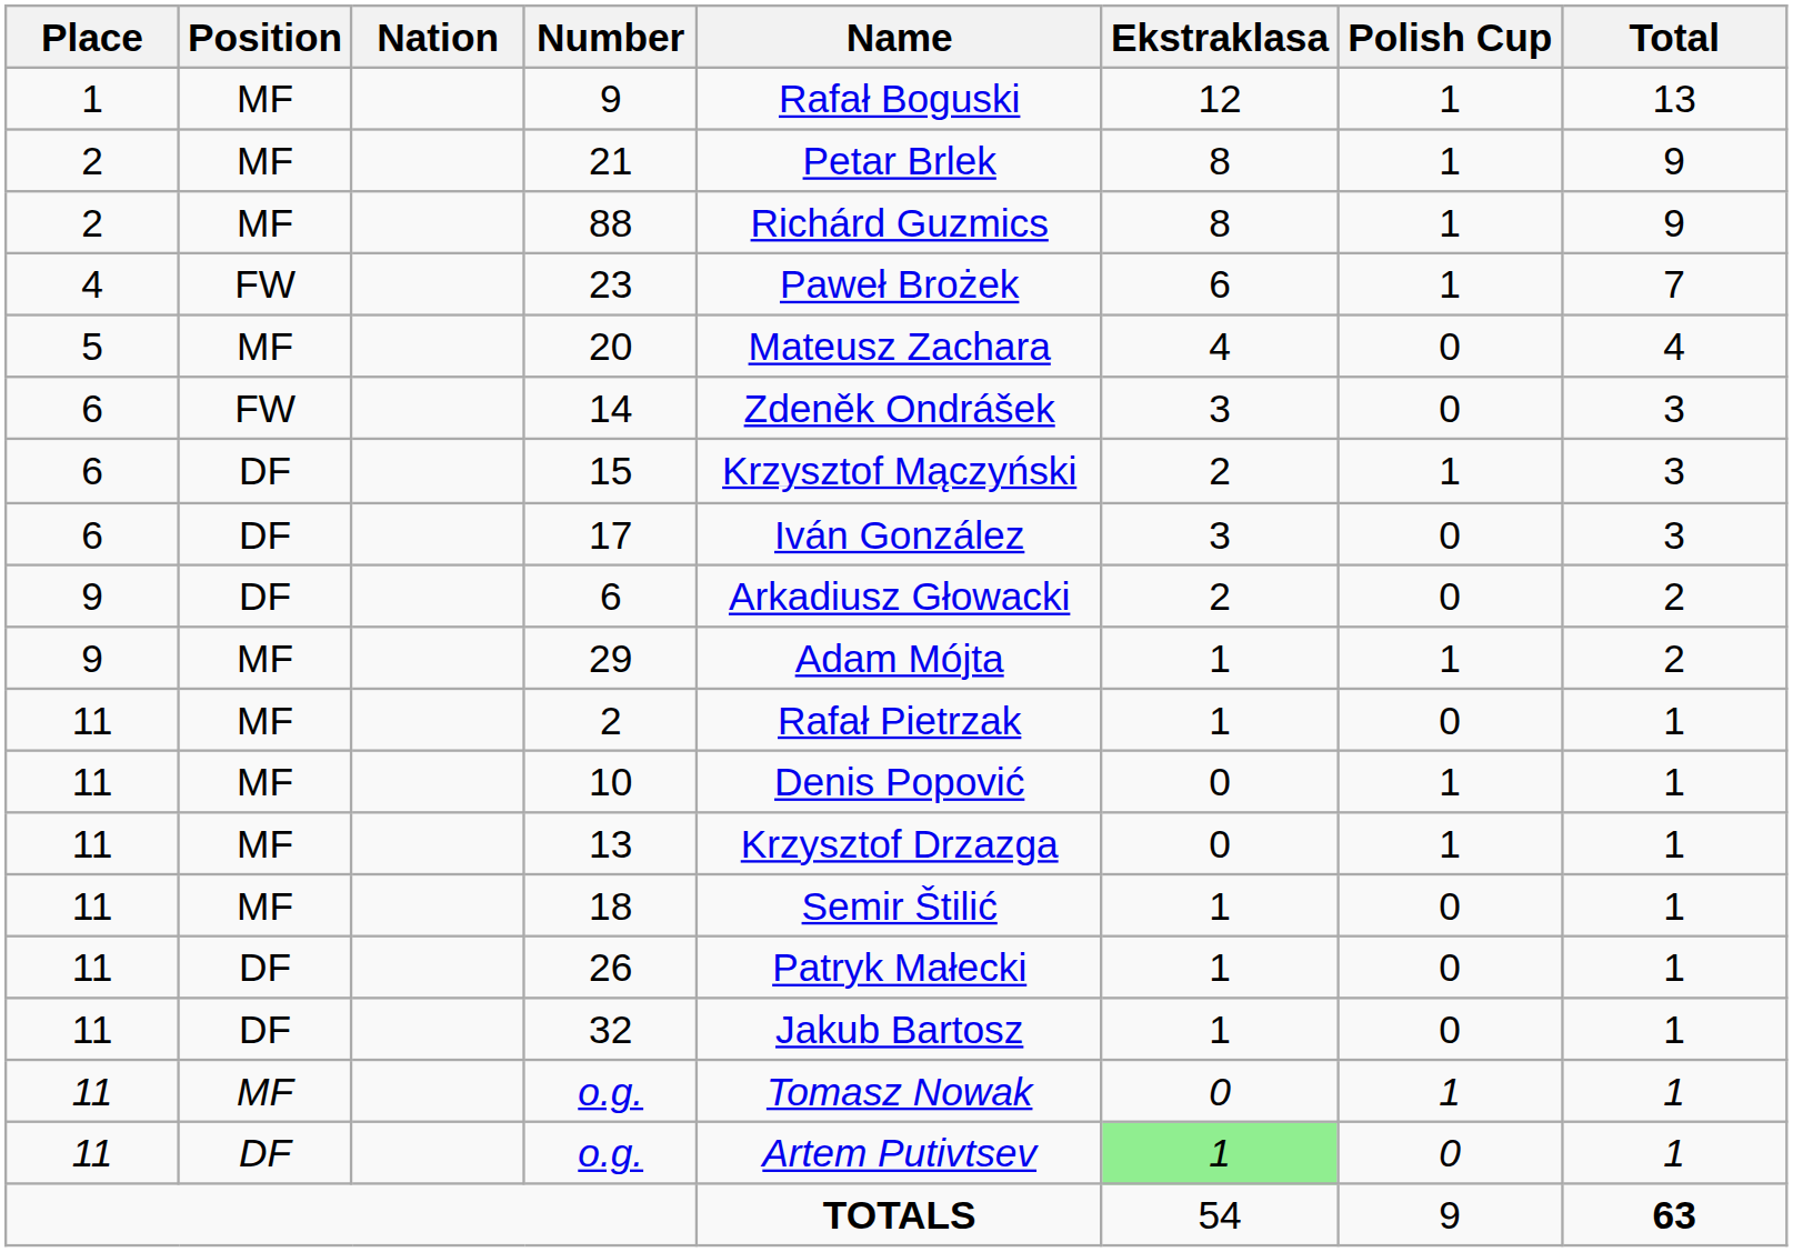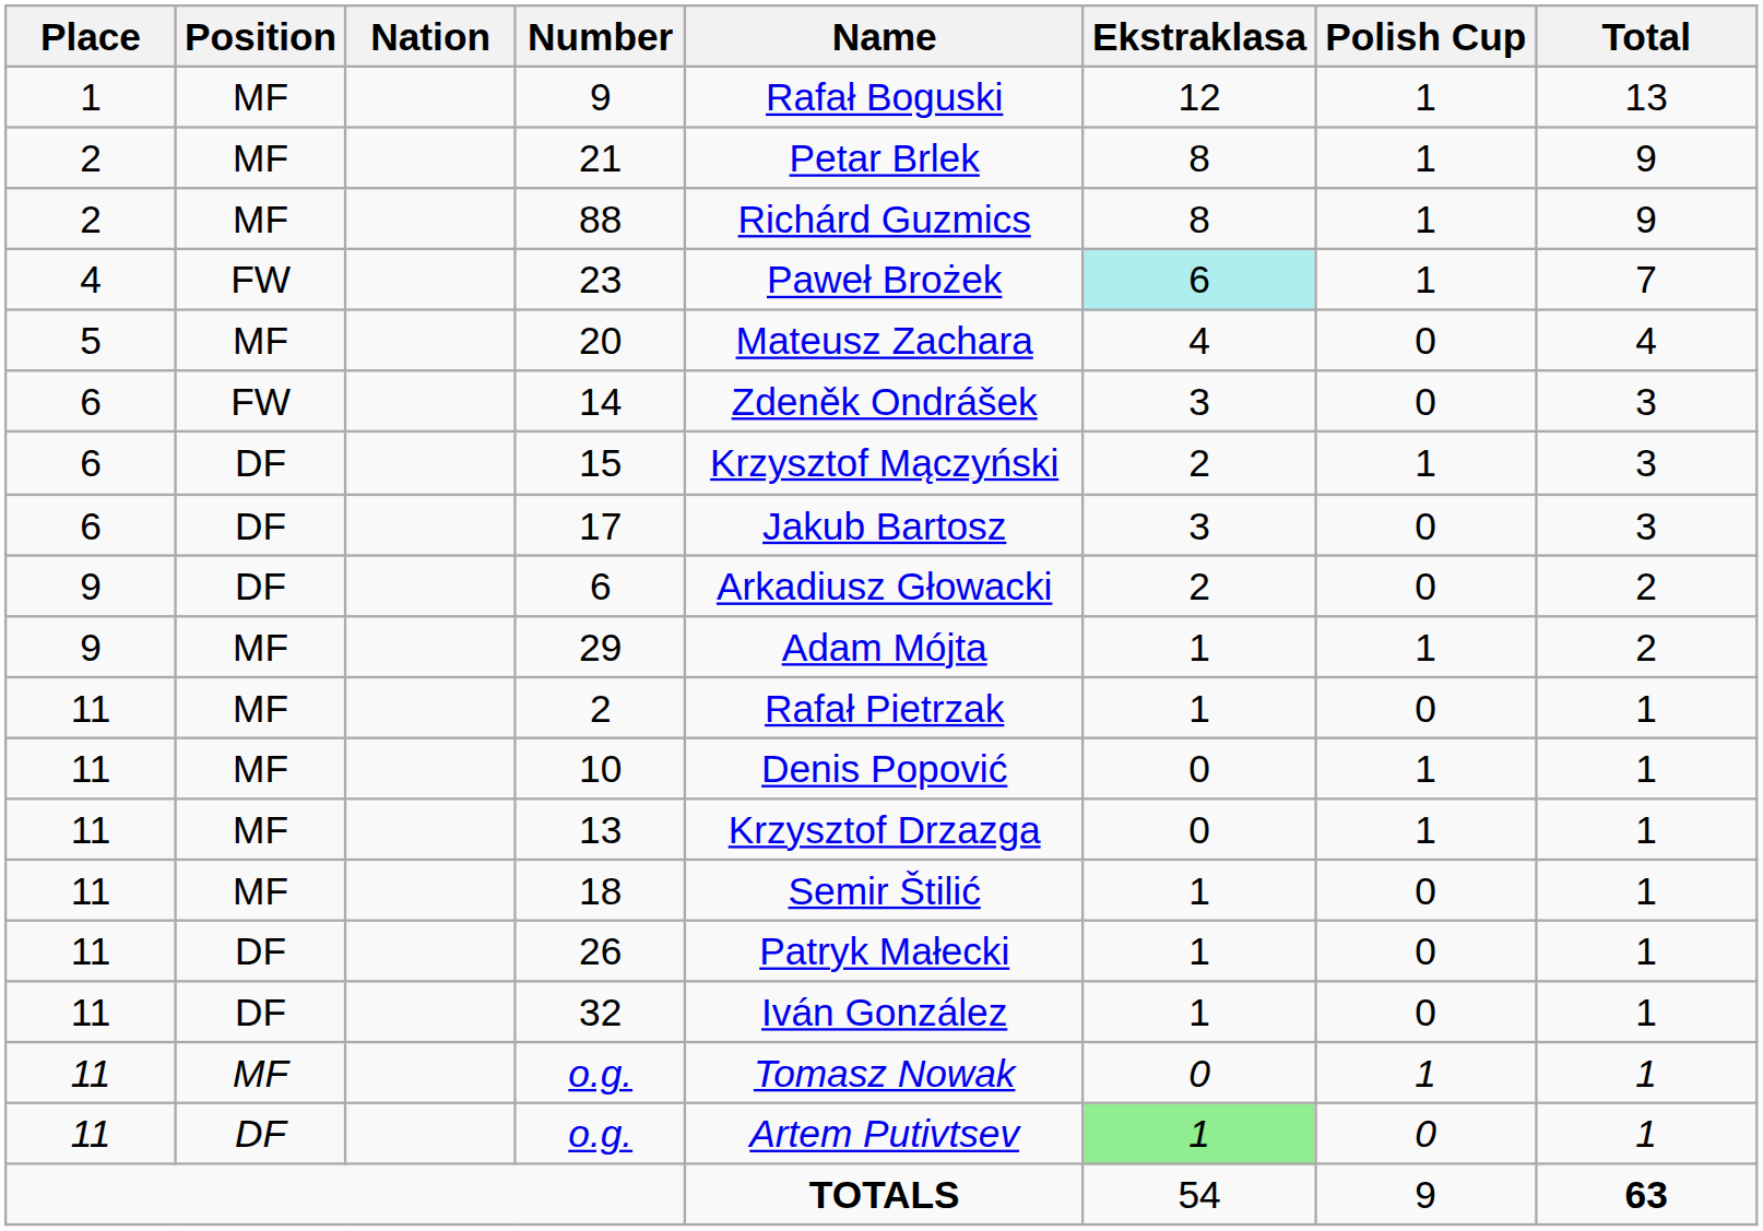23 | Ekstraklasa: no background -> paleturquoise background
17 | Name: Iván González -> Jakub Bartosz
32 | Name: Jakub Bartosz -> Iván González
